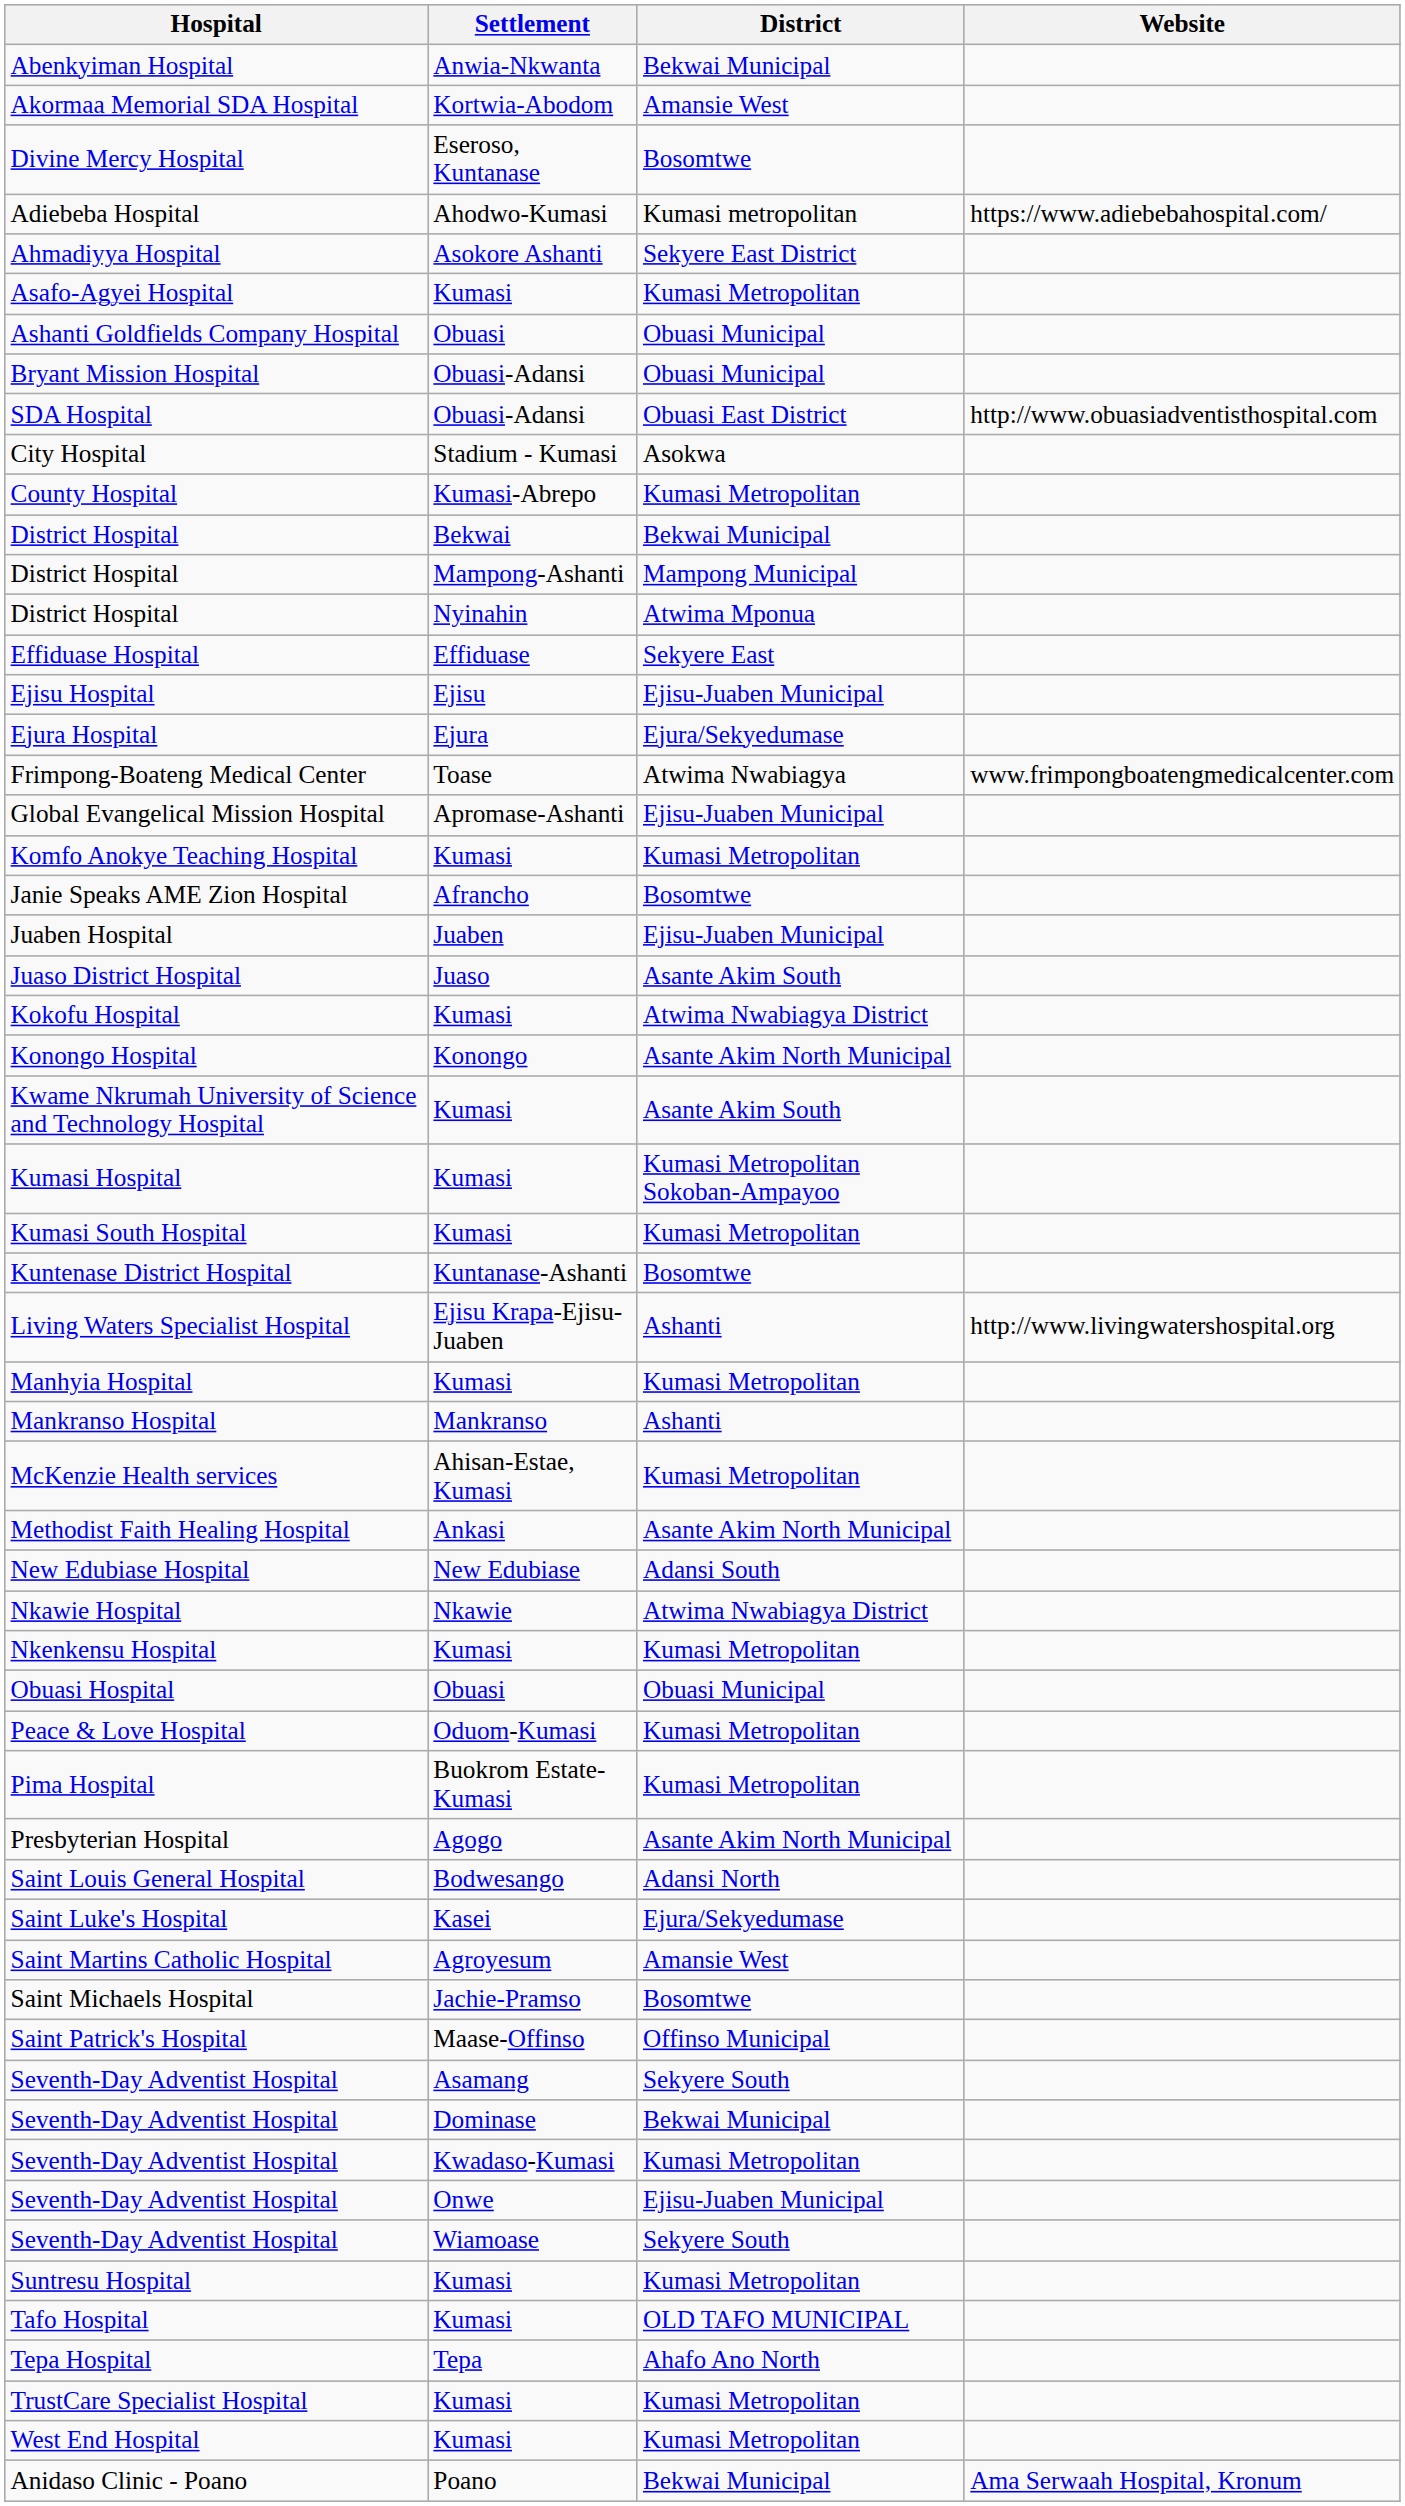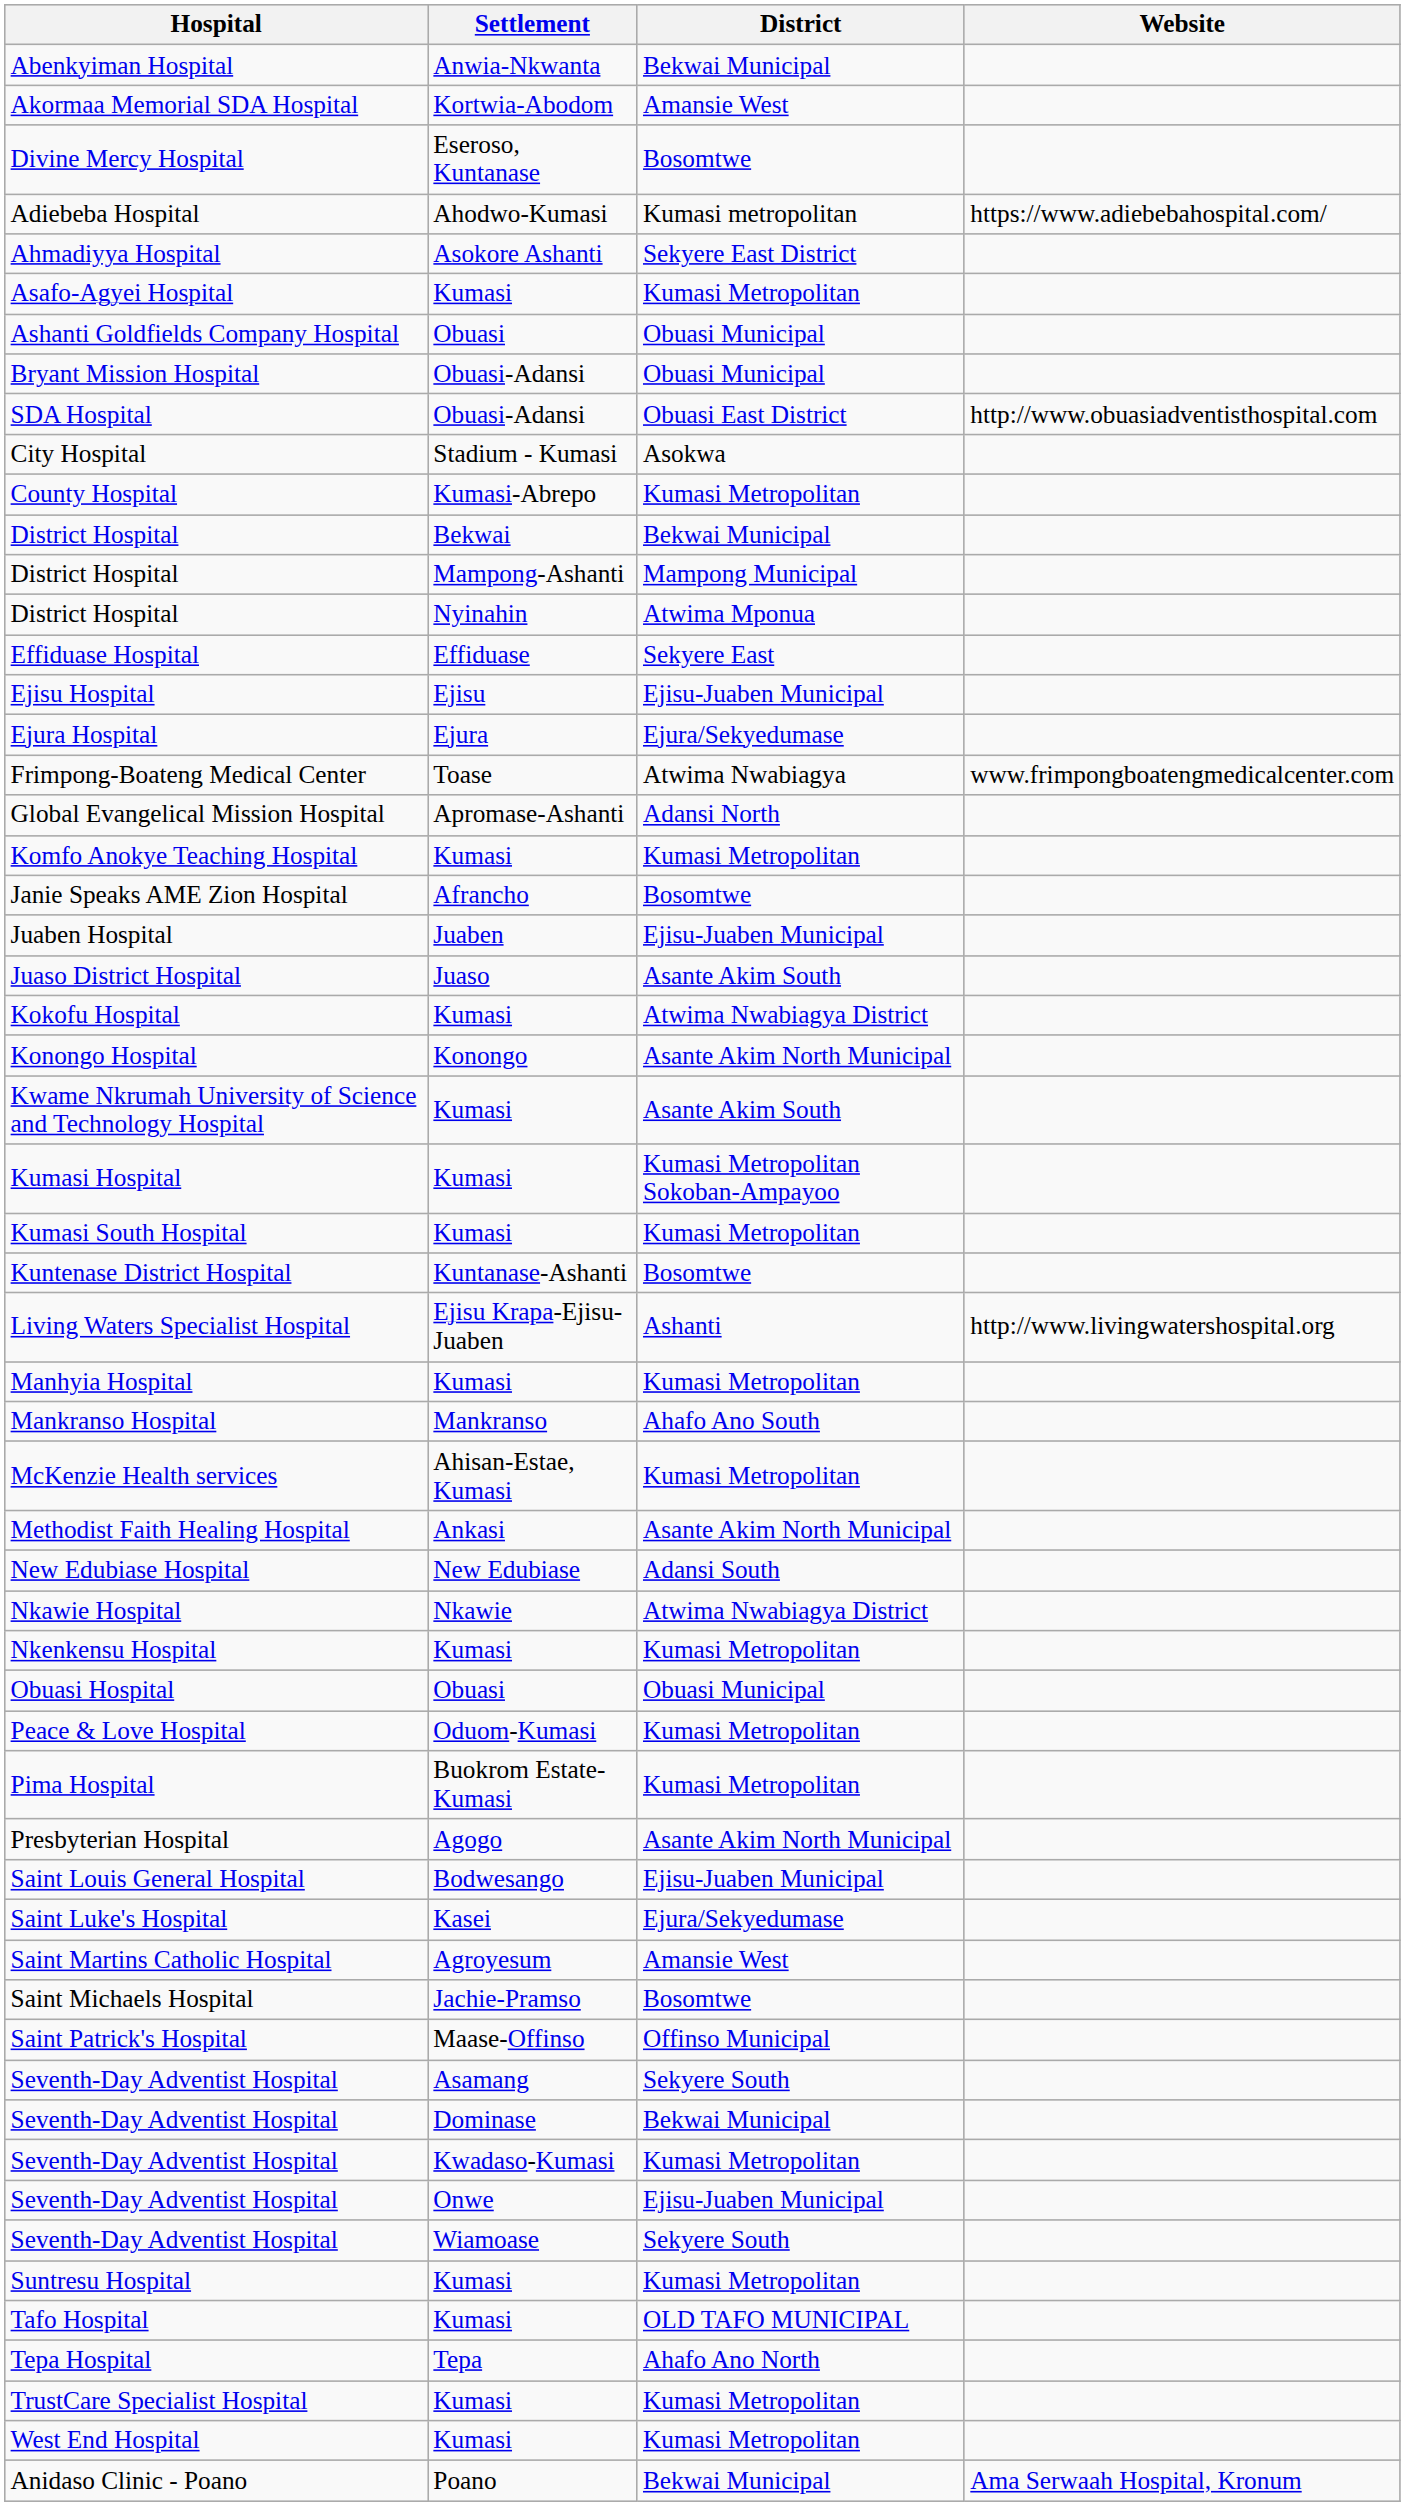Global Evangelical Mission Hospital | District: Ejisu-Juaben Municipal -> Adansi North
Mankranso Hospital | District: Ashanti -> Ahafo Ano South
Saint Louis General Hospital | District: Adansi North -> Ejisu-Juaben Municipal
